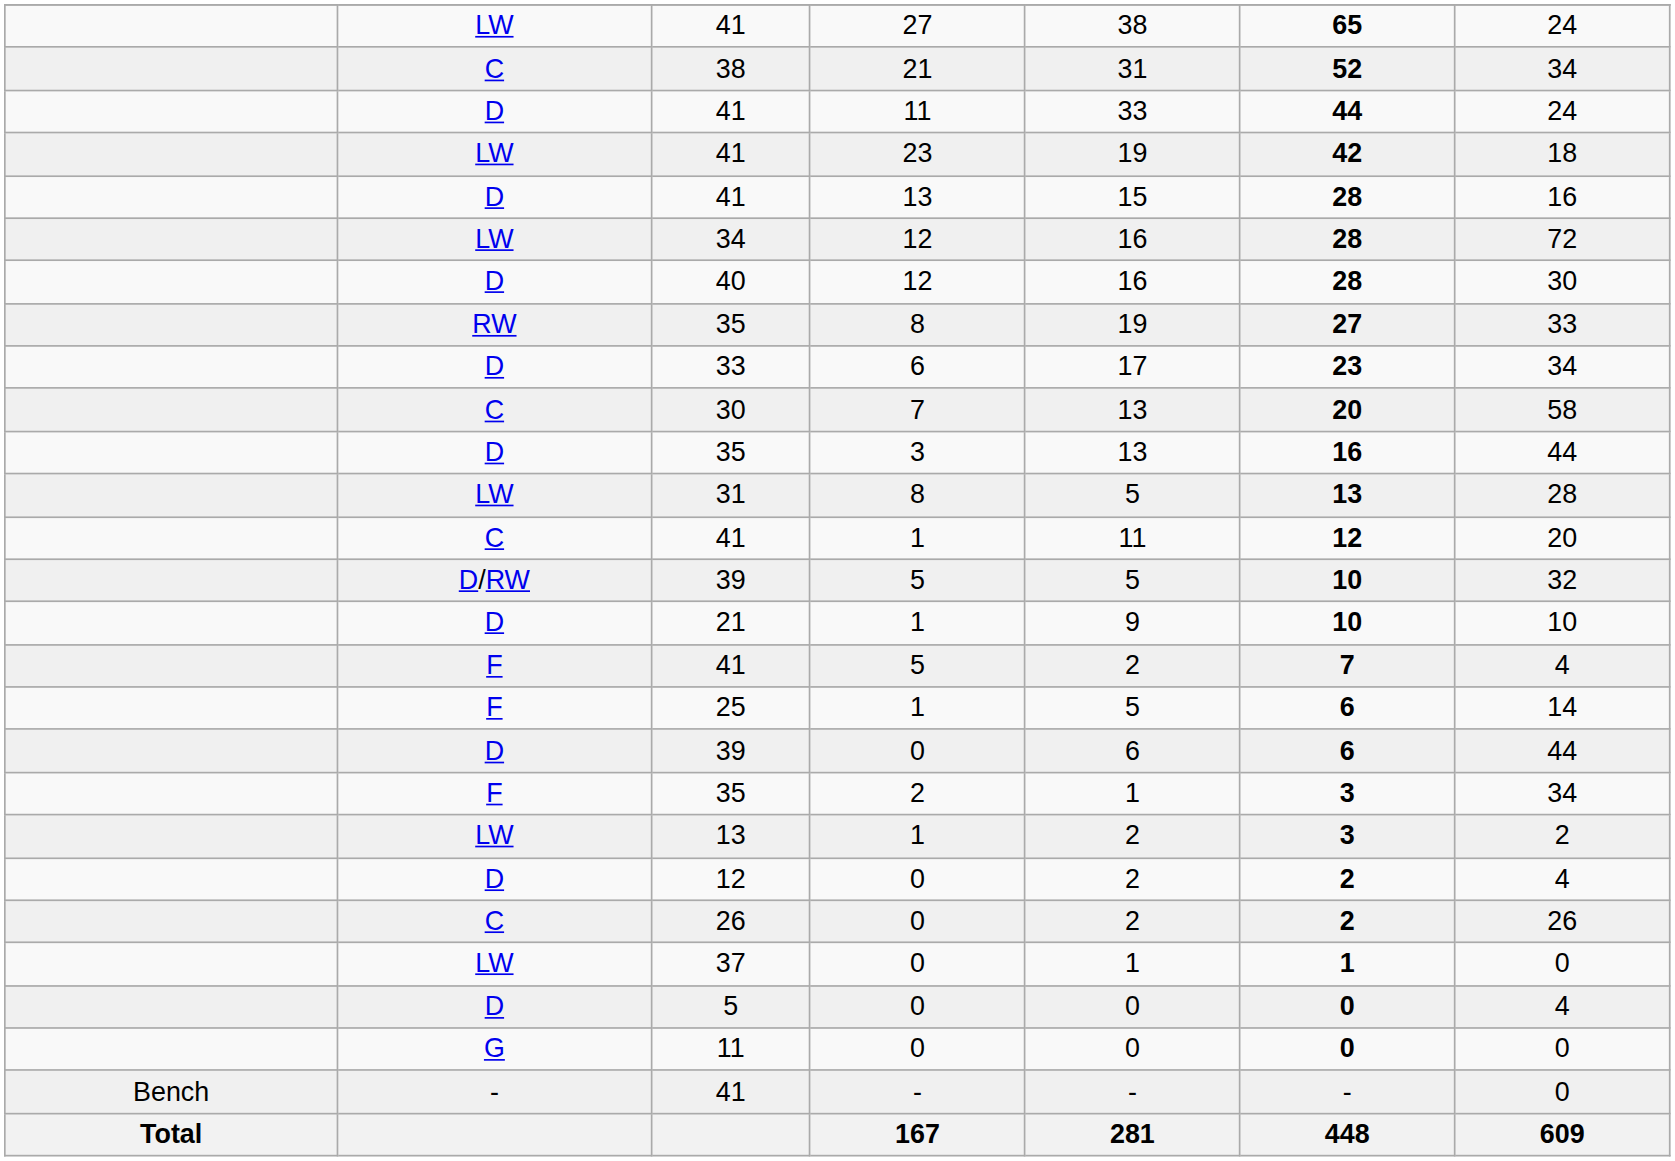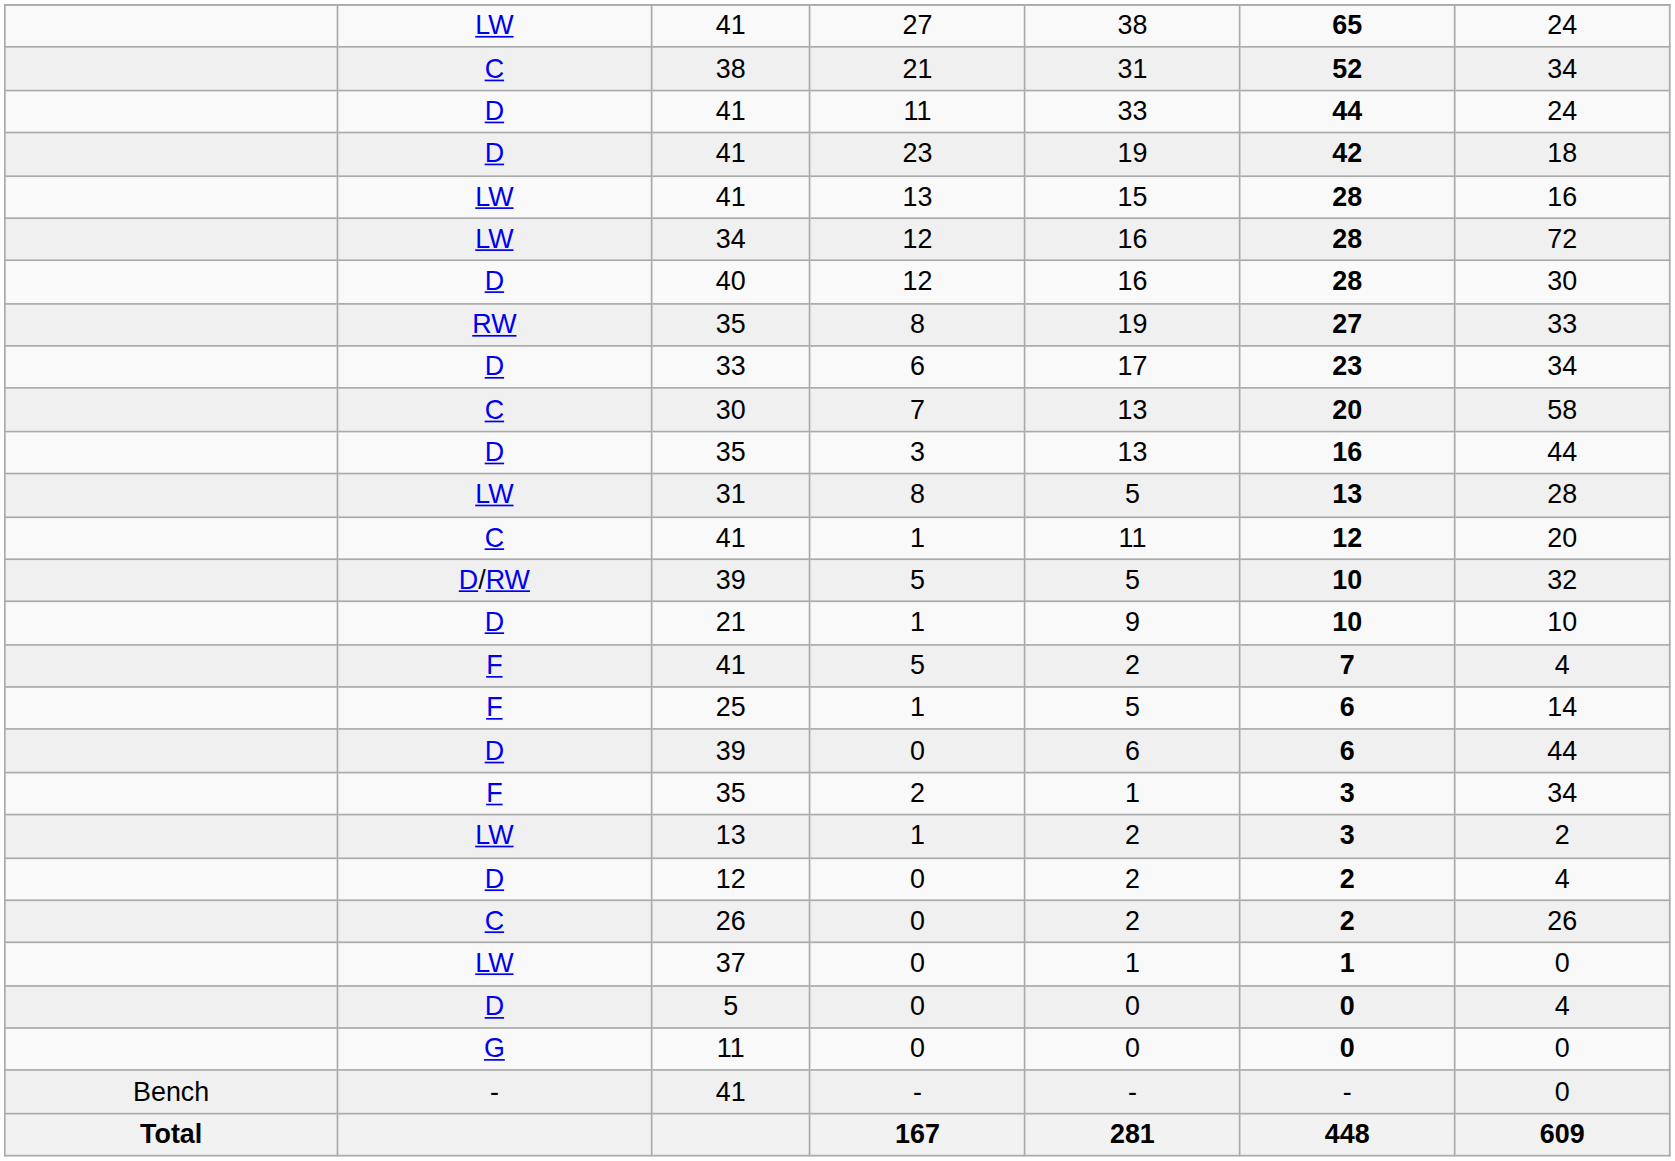41 / 23 | column 2: LW -> D
41 / 13 | column 2: D -> LW
